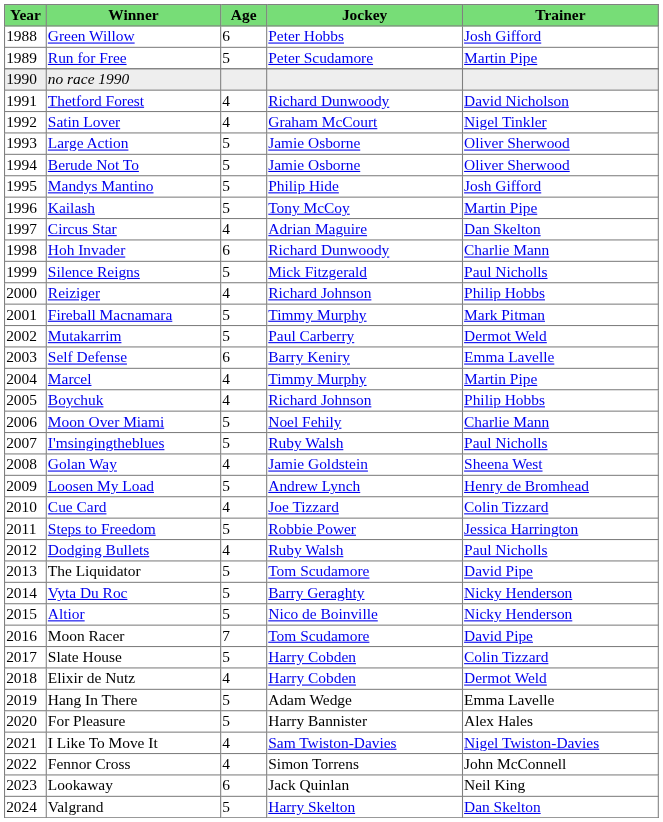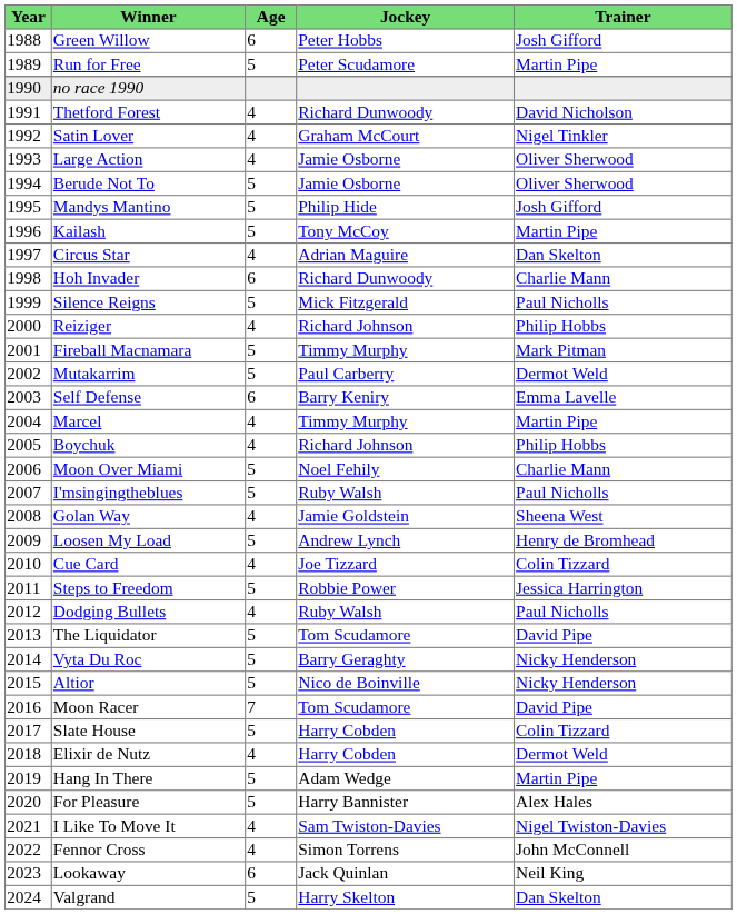Large Action | Age: 5 -> 4
Hang In There | Trainer: Emma Lavelle -> Martin Pipe
